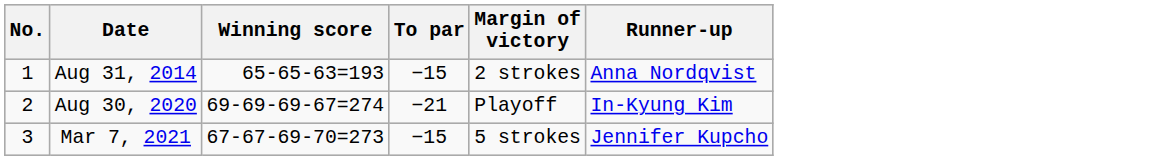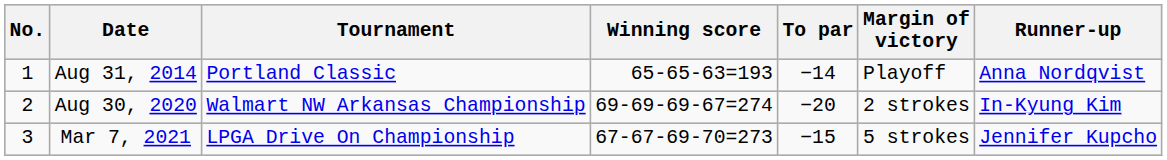+ column: Tournament | Portland Classic | Walmart NW Arkansas Championship | LPGA Drive On Championship
Aug 31, 2014 | To par: −15 -> −14
Aug 31, 2014 | Margin of victory: 2 strokes -> Playoff
Aug 30, 2020 | To par: −21 -> −20
Aug 30, 2020 | Margin of victory: Playoff -> 2 strokes
